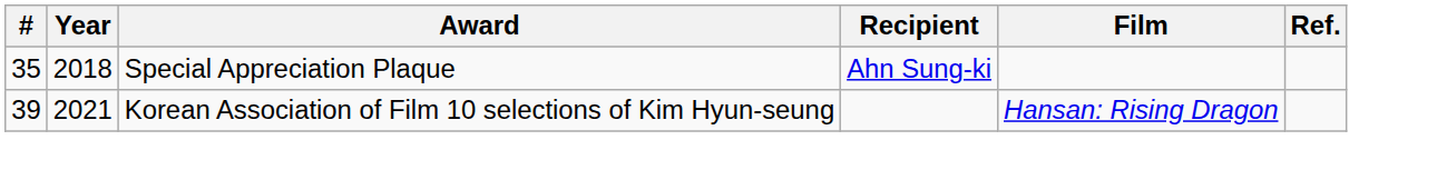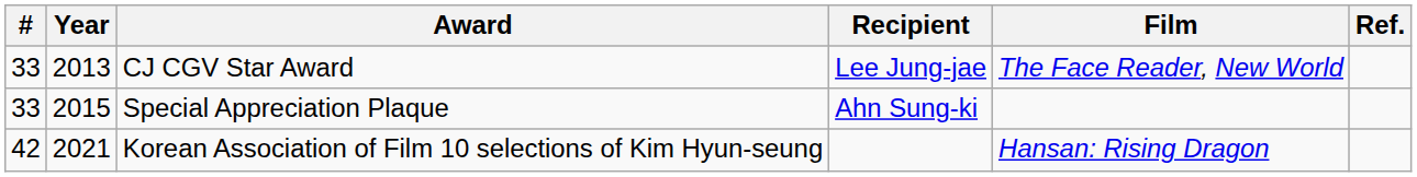+ row: 33 | 2013 | CJ CGV Star Award | Lee Jung-jae | The Face Reader, New World
Special Appreciation Plaque | #: 35 -> 33
Special Appreciation Plaque | Year: 2018 -> 2015
Korean Association of Film 10 selections of Kim Hyun-seung | #: 39 -> 42
